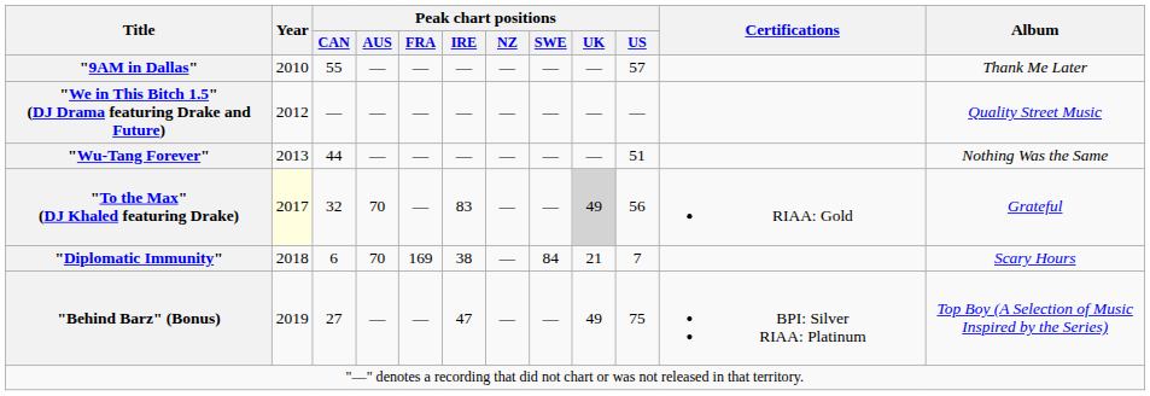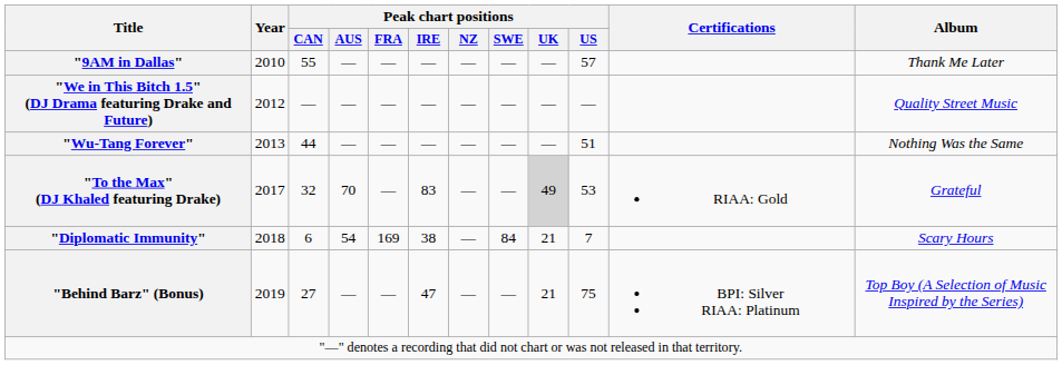"To the Max" (DJ Khaled featuring Drake) | Year: lightyellow background -> no background
"To the Max" (DJ Khaled featuring Drake) | Peak chart positions / US: 56 -> 53
"Diplomatic Immunity" | Peak chart positions / AUS: 70 -> 54
"Behind Barz" (Bonus) | Peak chart positions / UK: 49 -> 21
